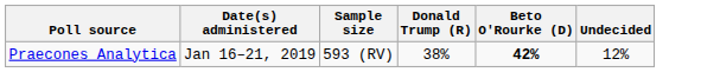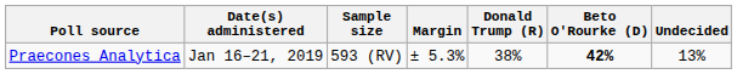+ column: Margin | ± 5.3%
Praecones Analytica | Undecided: 12% -> 13%
